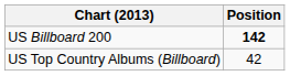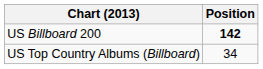US Top Country Albums (Billboard) | Position: 42 -> 34
